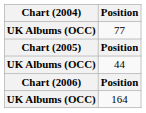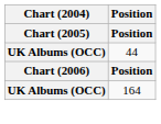- row: UK Albums (OCC) | 77
